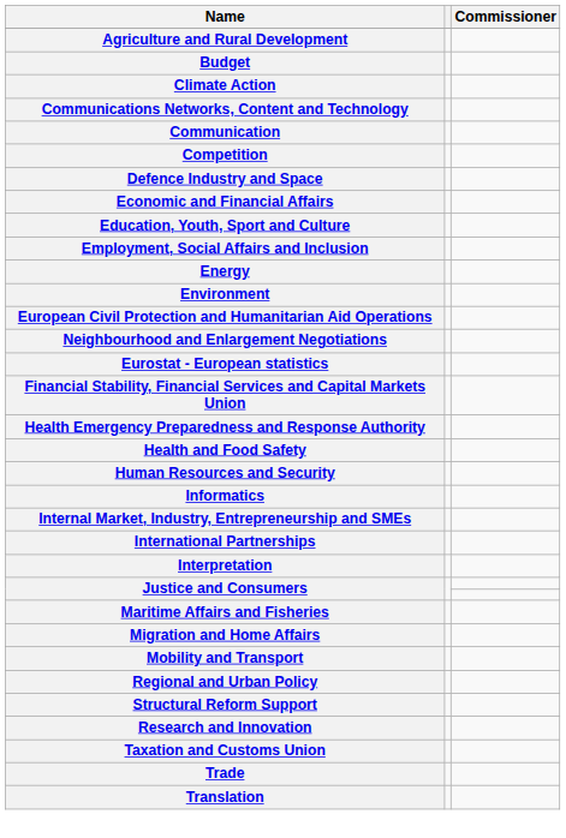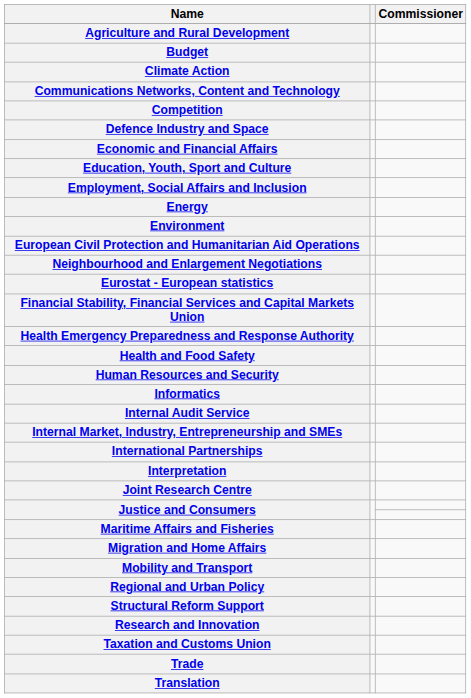- row: Communication
+ row: Internal Audit Service
+ row: Joint Research Centre
